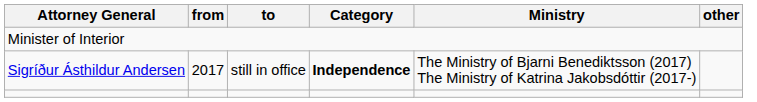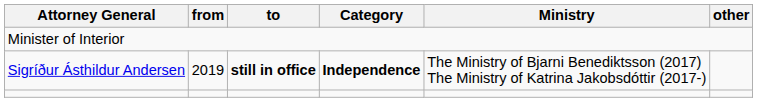Sigríður Ásthildur Andersen | from: 2017 -> 2019
Sigríður Ásthildur Andersen | to: normal -> bold
